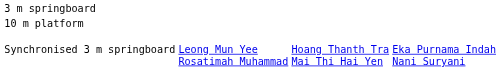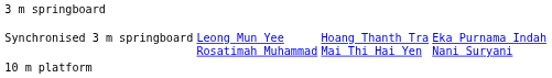rows swapped: 10 m platform <-> Synchronised 3 m springboard
